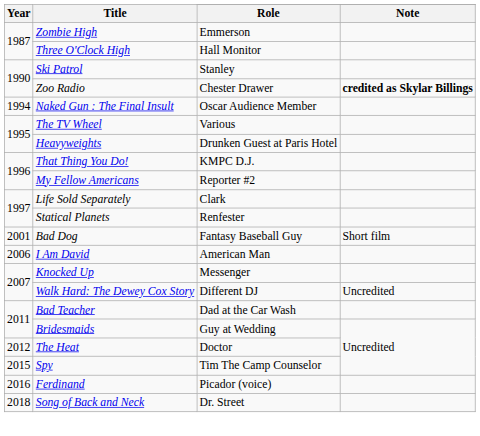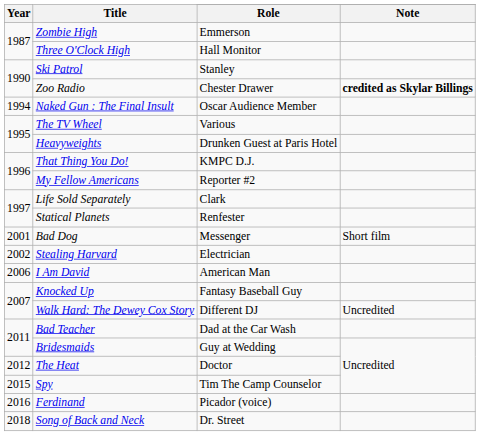Bad Dog | Role: Fantasy Baseball Guy -> Messenger
+ row: 2002 | Stealing Harvard | Electrician
Knocked Up | Role: Messenger -> Fantasy Baseball Guy
